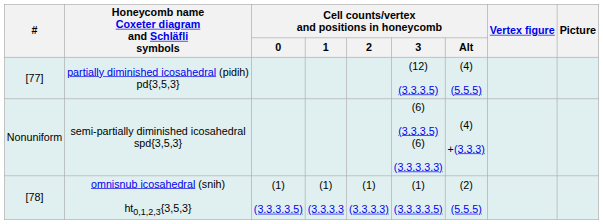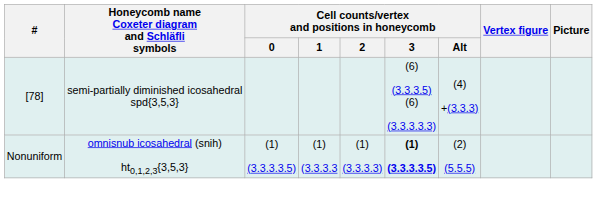- row: [77] | partially diminished icosahedral (pidih) pd{3,5,3} | (12) (3.3.3.5) | (4) (5.5.5)
semi-partially diminished icosahedral spd{3,5,3} | #: Nonuniform -> [78]
omnisnub icosahedral (snih) ht0,1,2,3{3,5,3} | #: [78] -> Nonuniform
omnisnub icosahedral (snih) ht0,1,2,3{3,5,3} | Cell counts/vertex and positions in honeycomb / 3: normal -> bold
